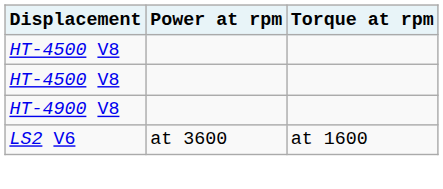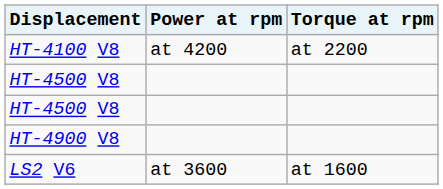+ row: HT-4100 V8 | at 4200 | at 2200
